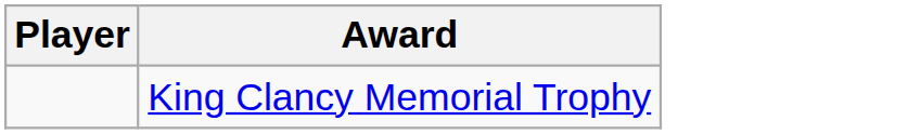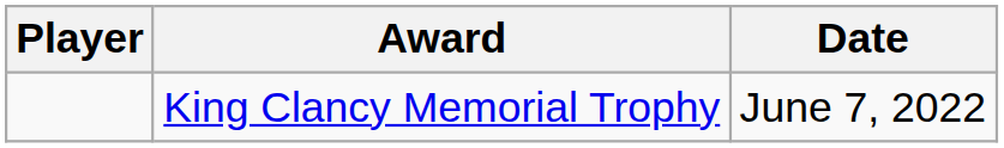+ column: Date | June 7, 2022
